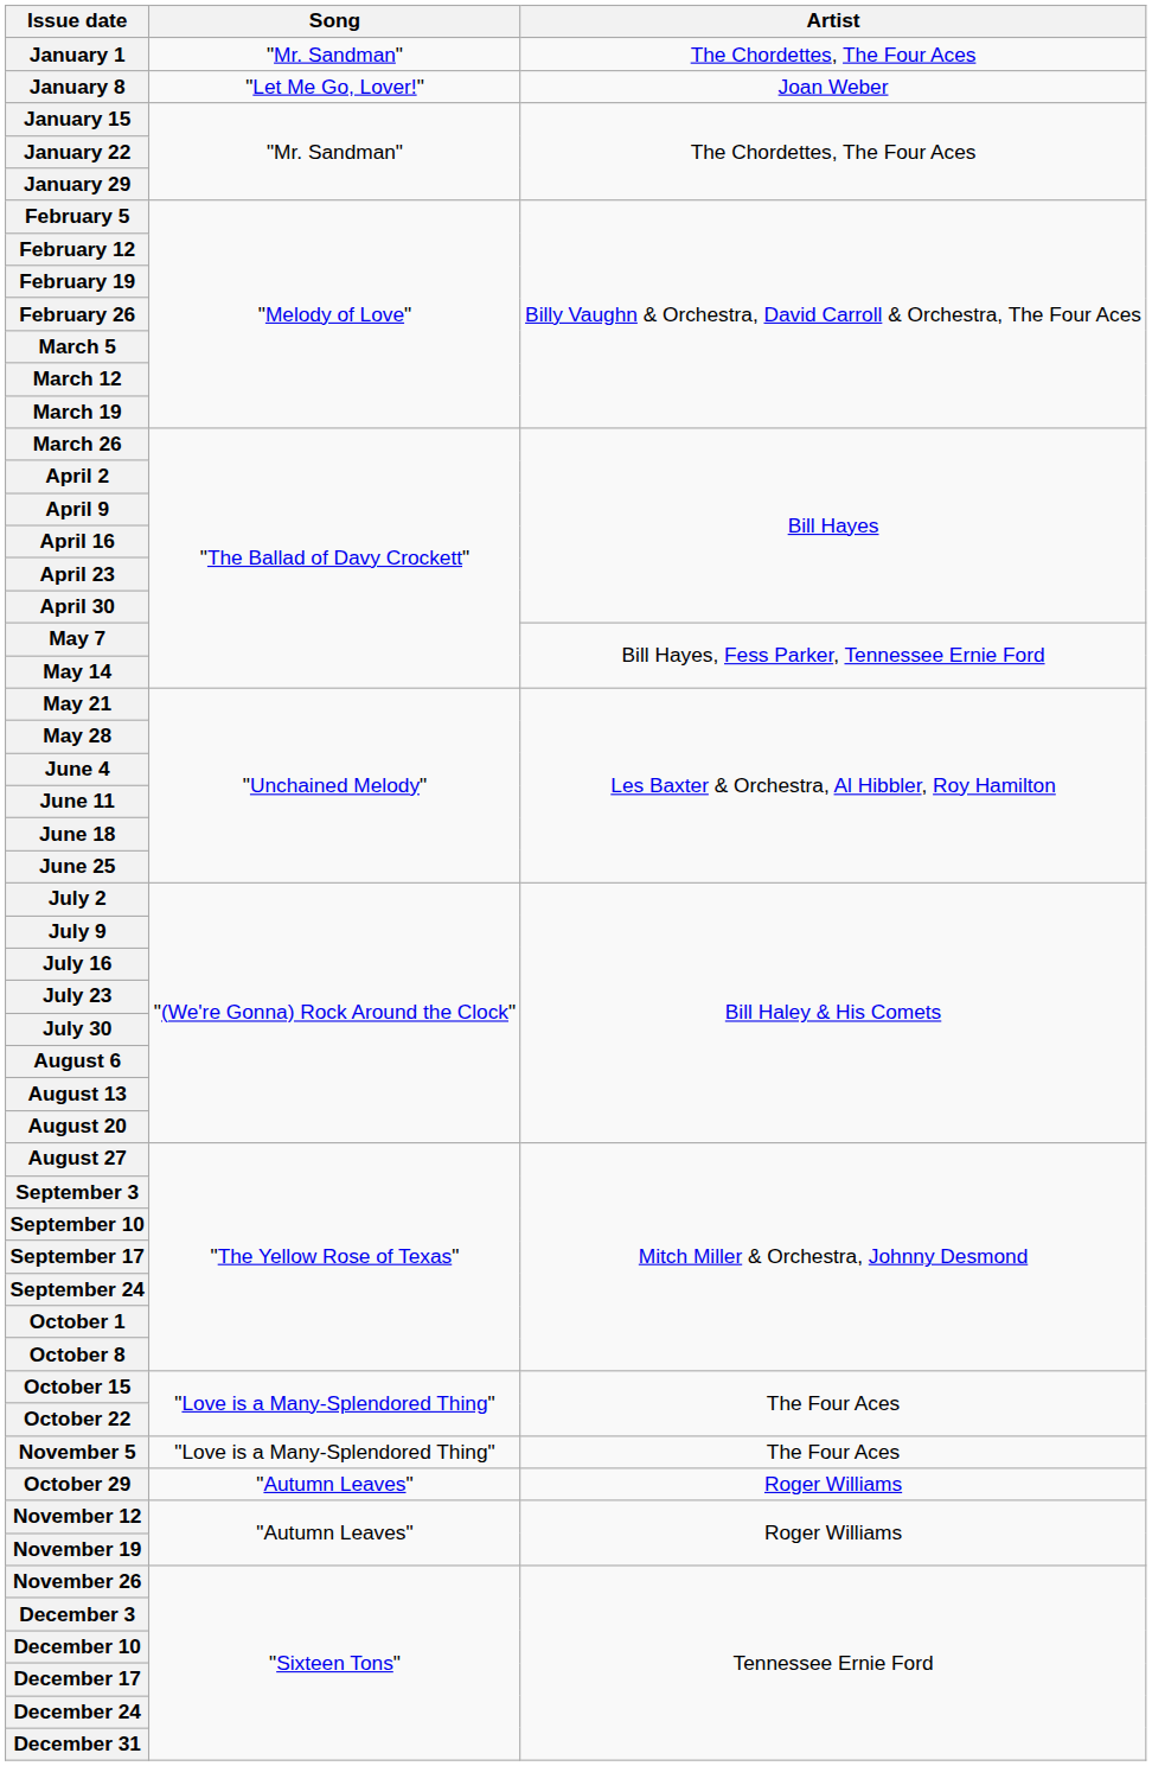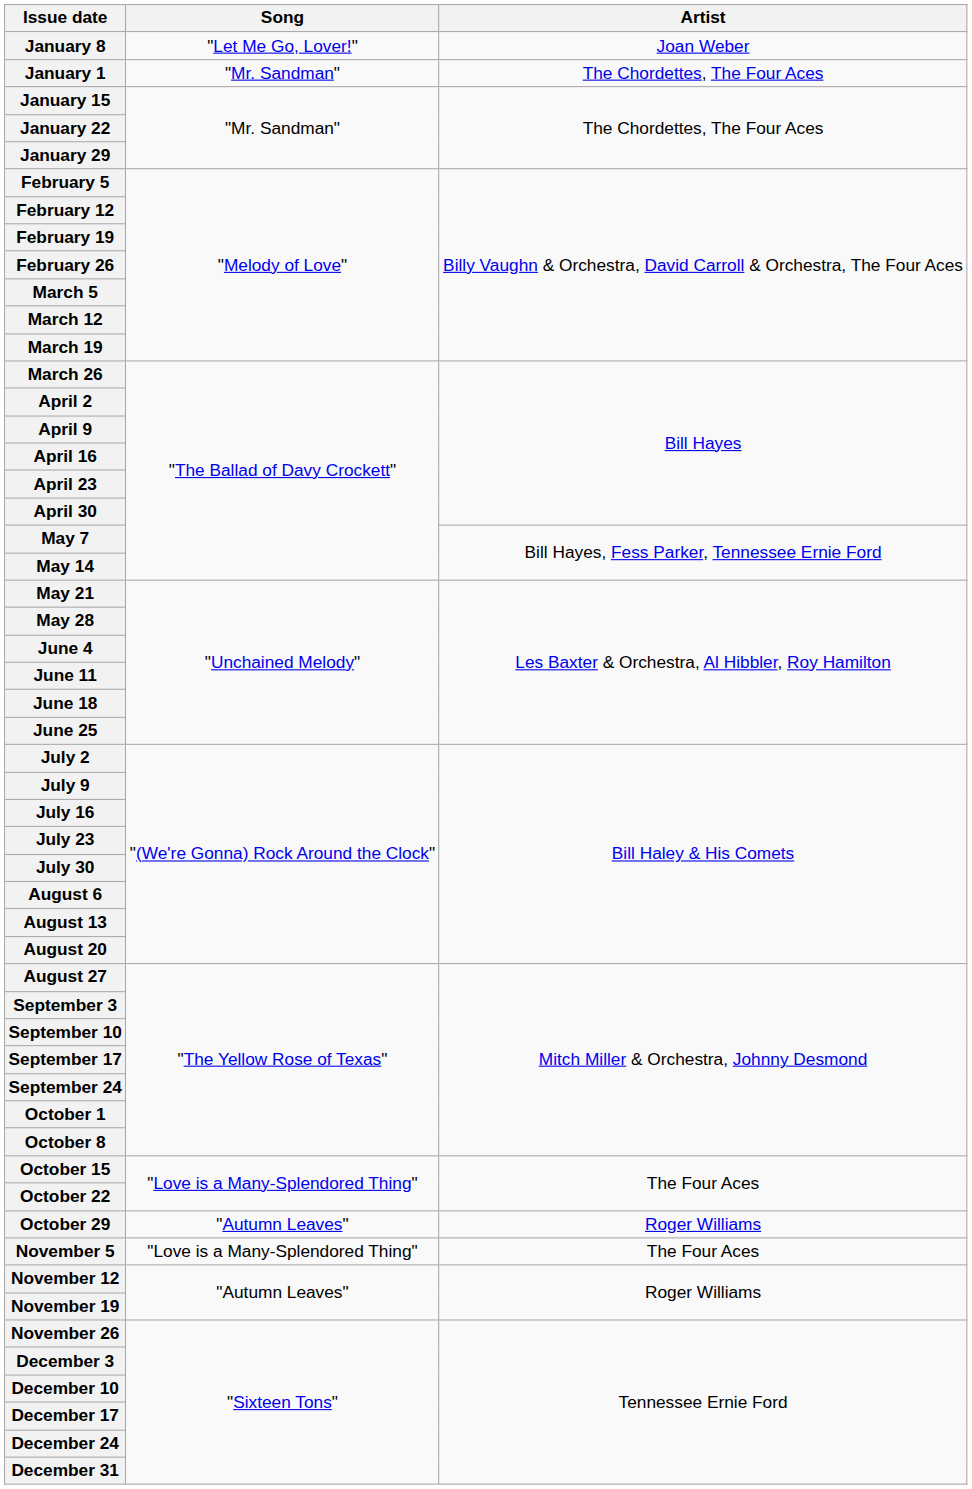rows swapped: January 1 <-> January 8
rows swapped: October 29 <-> November 5
